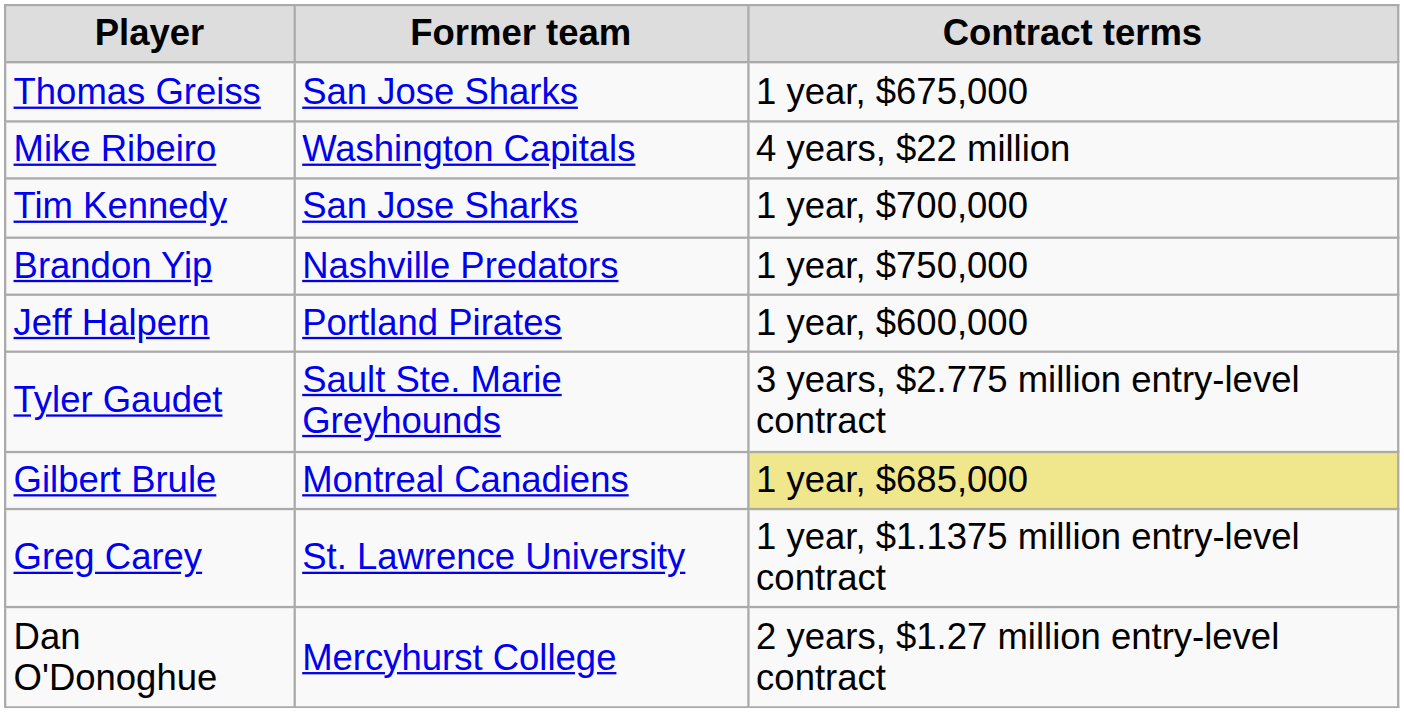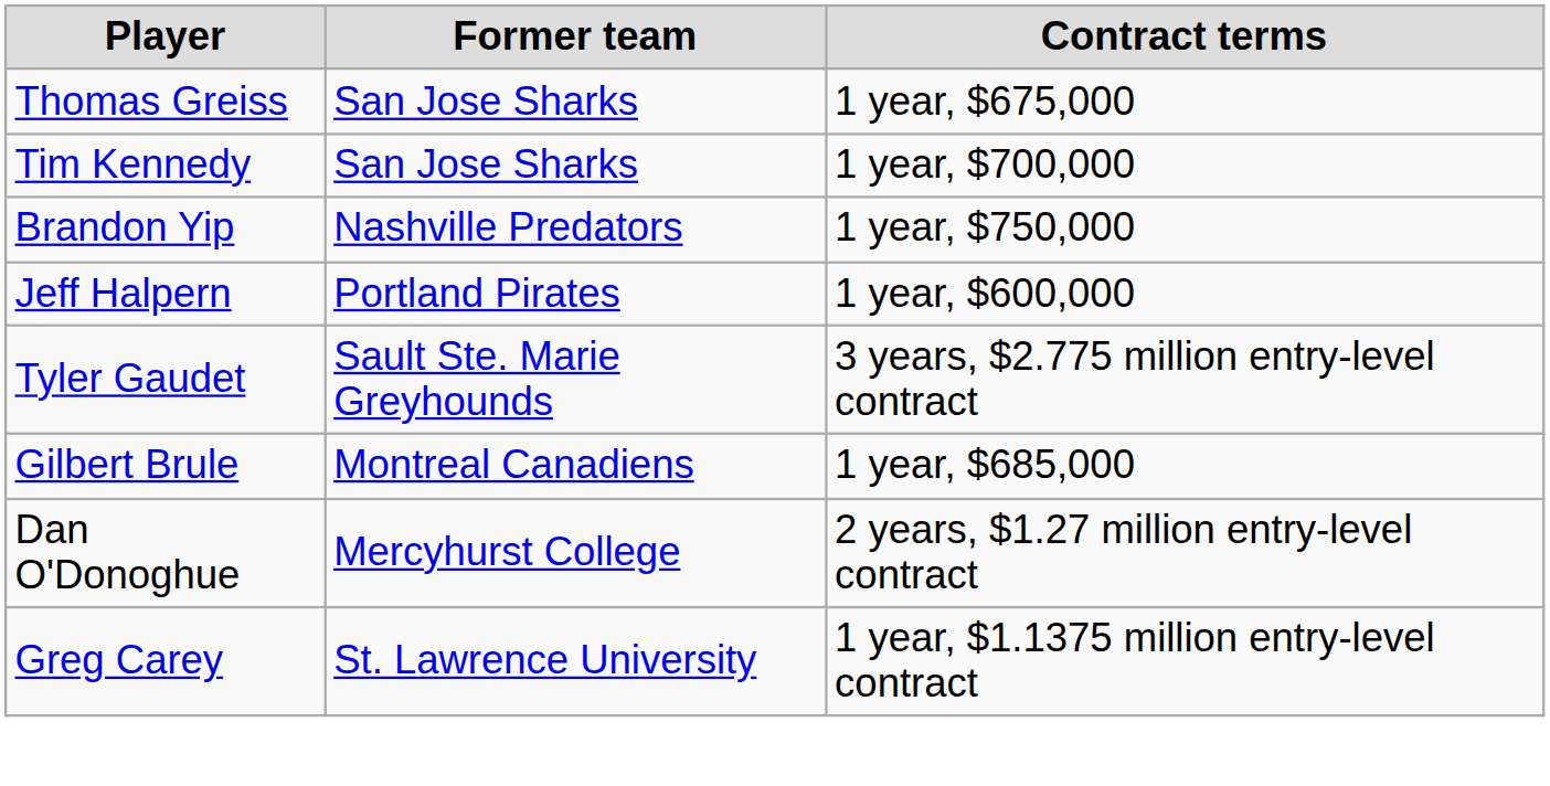- row: Mike Ribeiro | Washington Capitals | 4 years, $22 million
Gilbert Brule | Contract terms: khaki background -> no background
rows swapped: Greg Carey <-> Dan O'Donoghue
